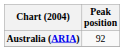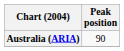Australia (ARIA) | Peak position: 92 -> 90
